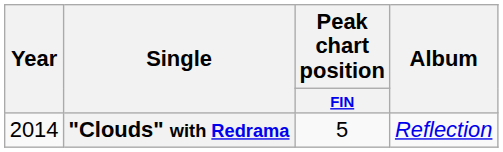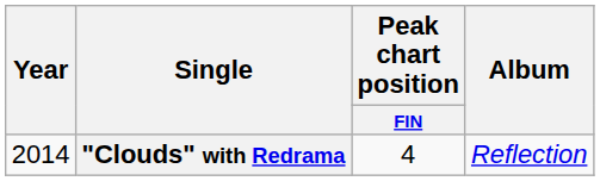"Clouds" with Redrama | Peak chart position / FIN: 5 -> 4
